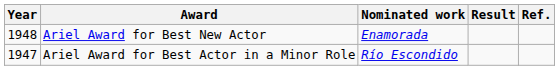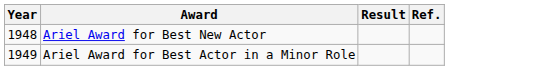- column: Nominated work | Enamorada | Río Escondido
Ariel Award for Best Actor in a Minor Role | Year: 1947 -> 1949
